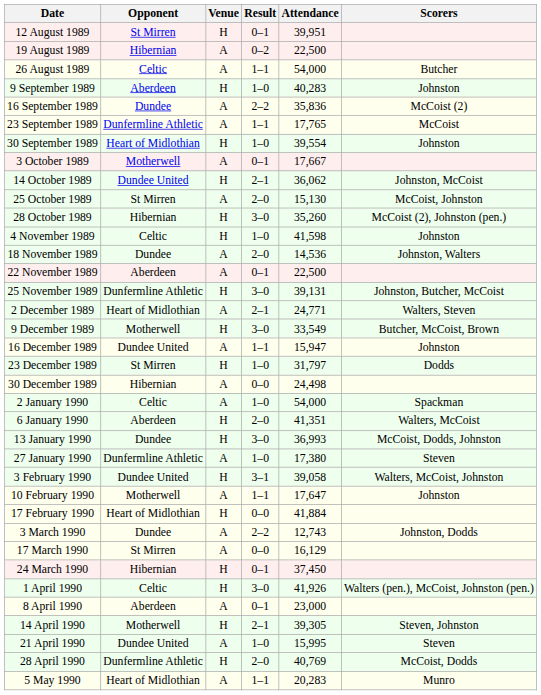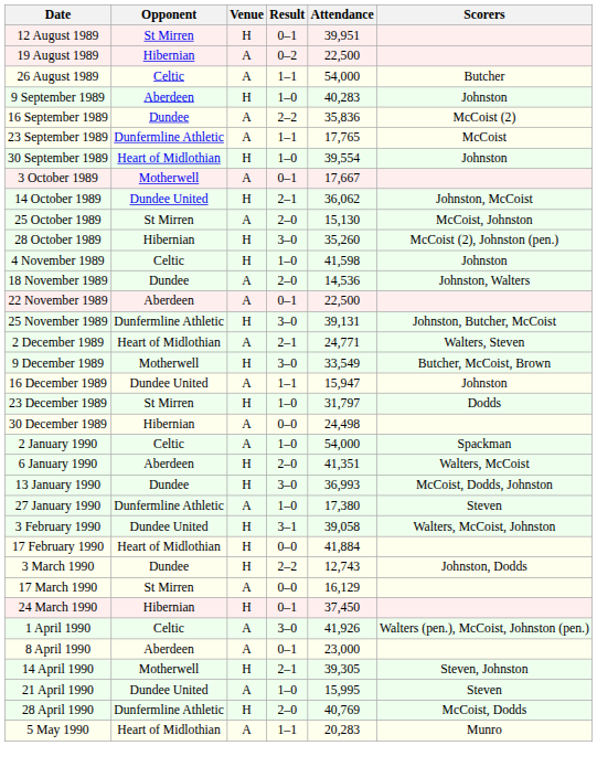- row: 10 February 1990 | Motherwell | A | 1–1 | 17,647 | Johnston
3 March 1990 | Venue: A -> H
1 April 1990 | Venue: H -> A
